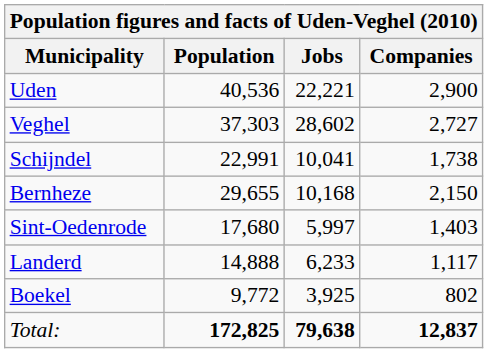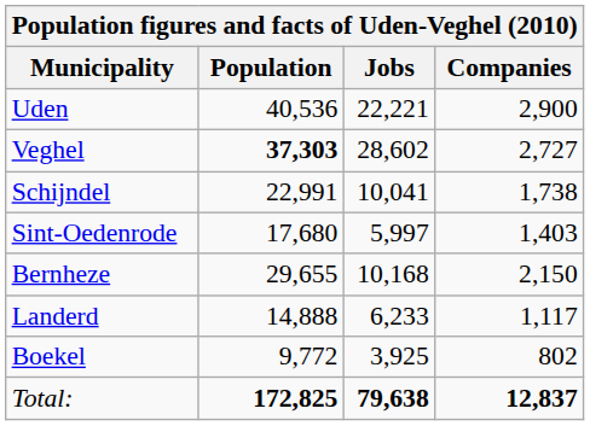Veghel | Population: normal -> bold
rows swapped: Sint-Oedenrode <-> Bernheze
